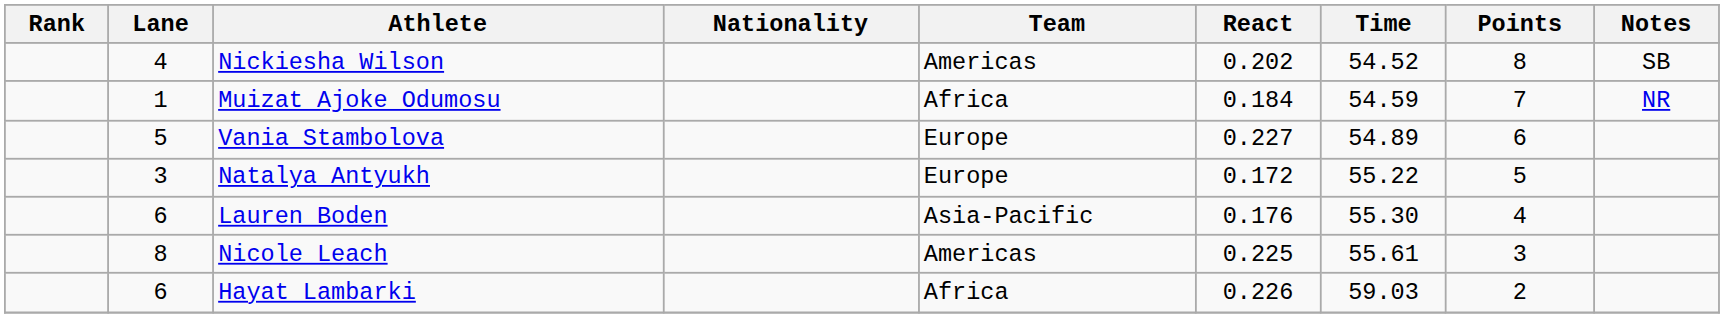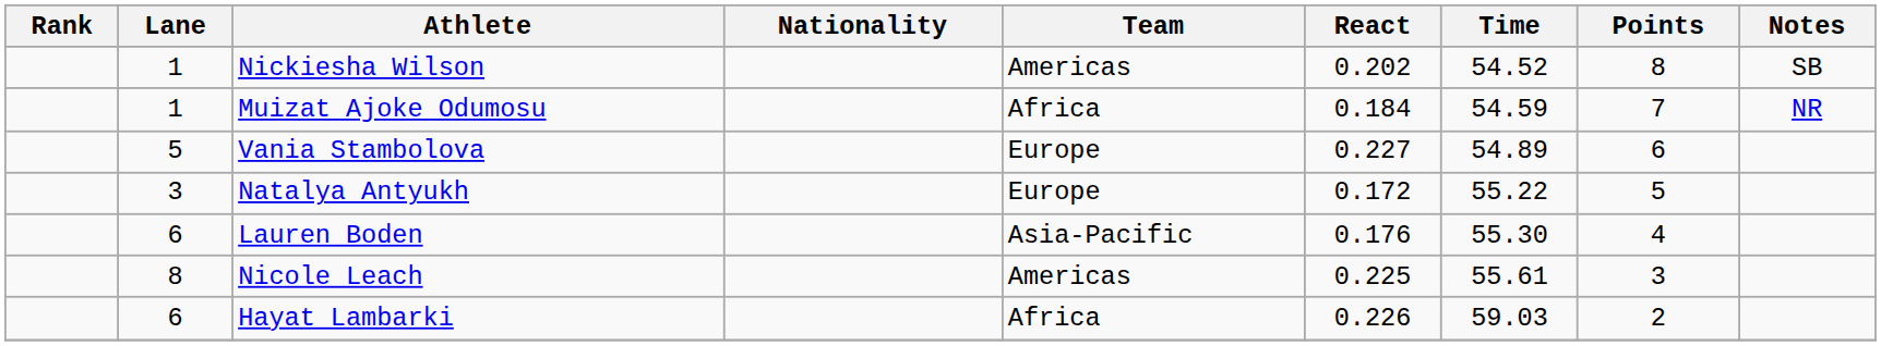Nickiesha Wilson | Lane: 4 -> 1
